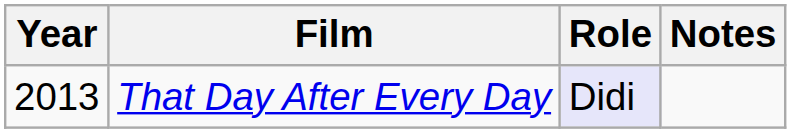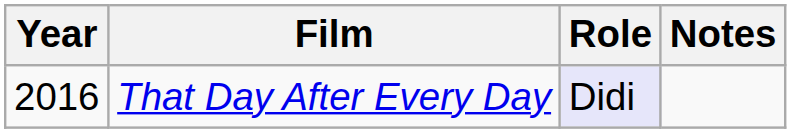That Day After Every Day | Year: 2013 -> 2016
